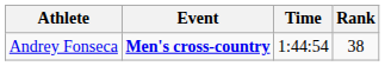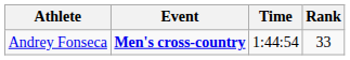Andrey Fonseca | Rank: 38 -> 33
